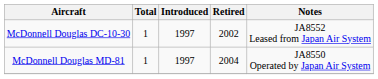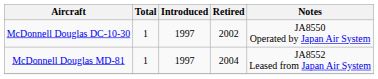McDonnell Douglas DC-10-30 | Notes: JA8552 Leased from Japan Air System -> JA8550 Operated by Japan Air System
McDonnell Douglas MD-81 | Notes: JA8550 Operated by Japan Air System -> JA8552 Leased from Japan Air System
